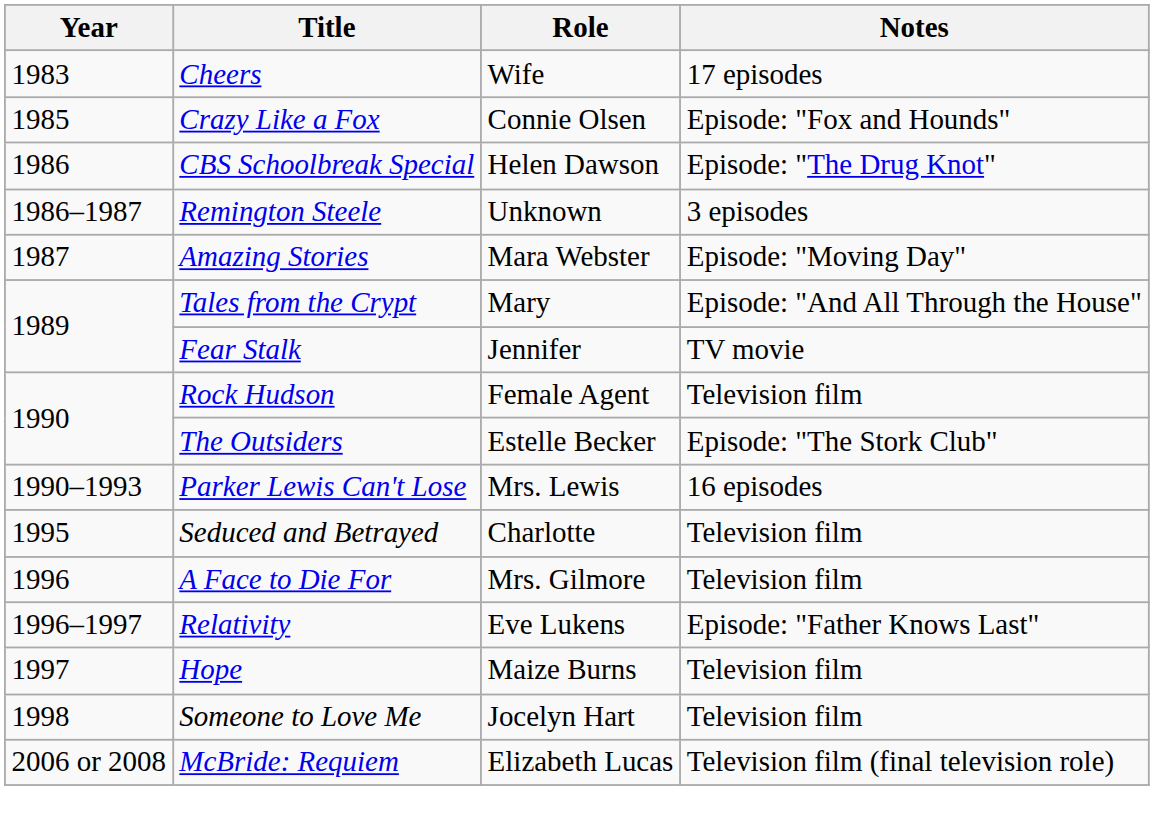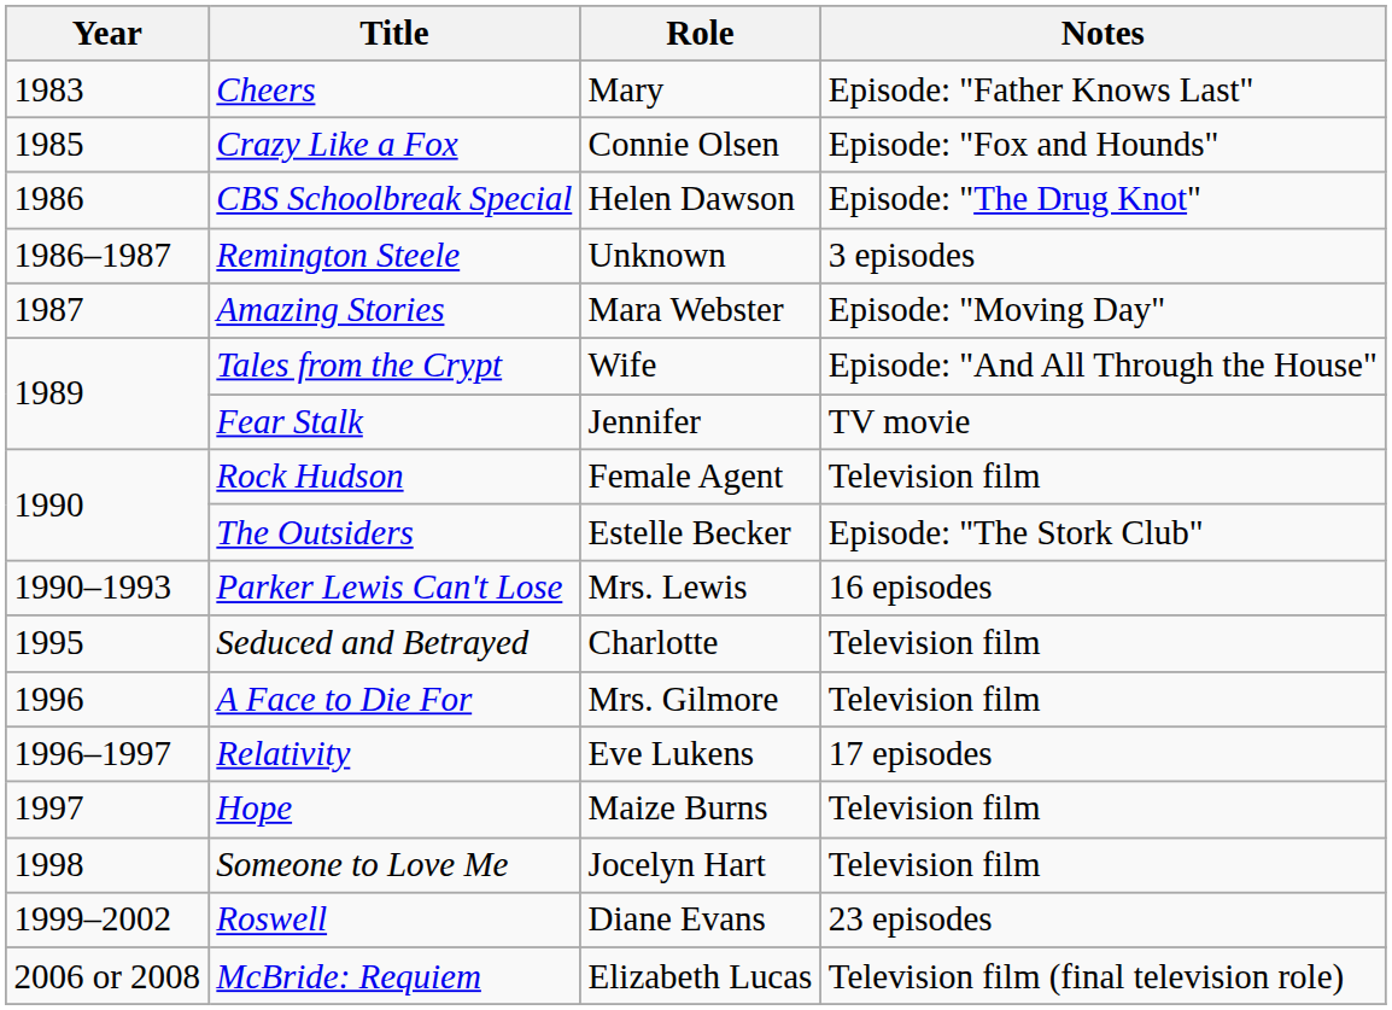Cheers | Role: Wife -> Mary
Cheers | Notes: 17 episodes -> Episode: "Father Knows Last"
Tales from the Crypt | Role: Mary -> Wife
Relativity | Notes: Episode: "Father Knows Last" -> 17 episodes
+ row: 1999–2002 | Roswell | Diane Evans | 23 episodes
